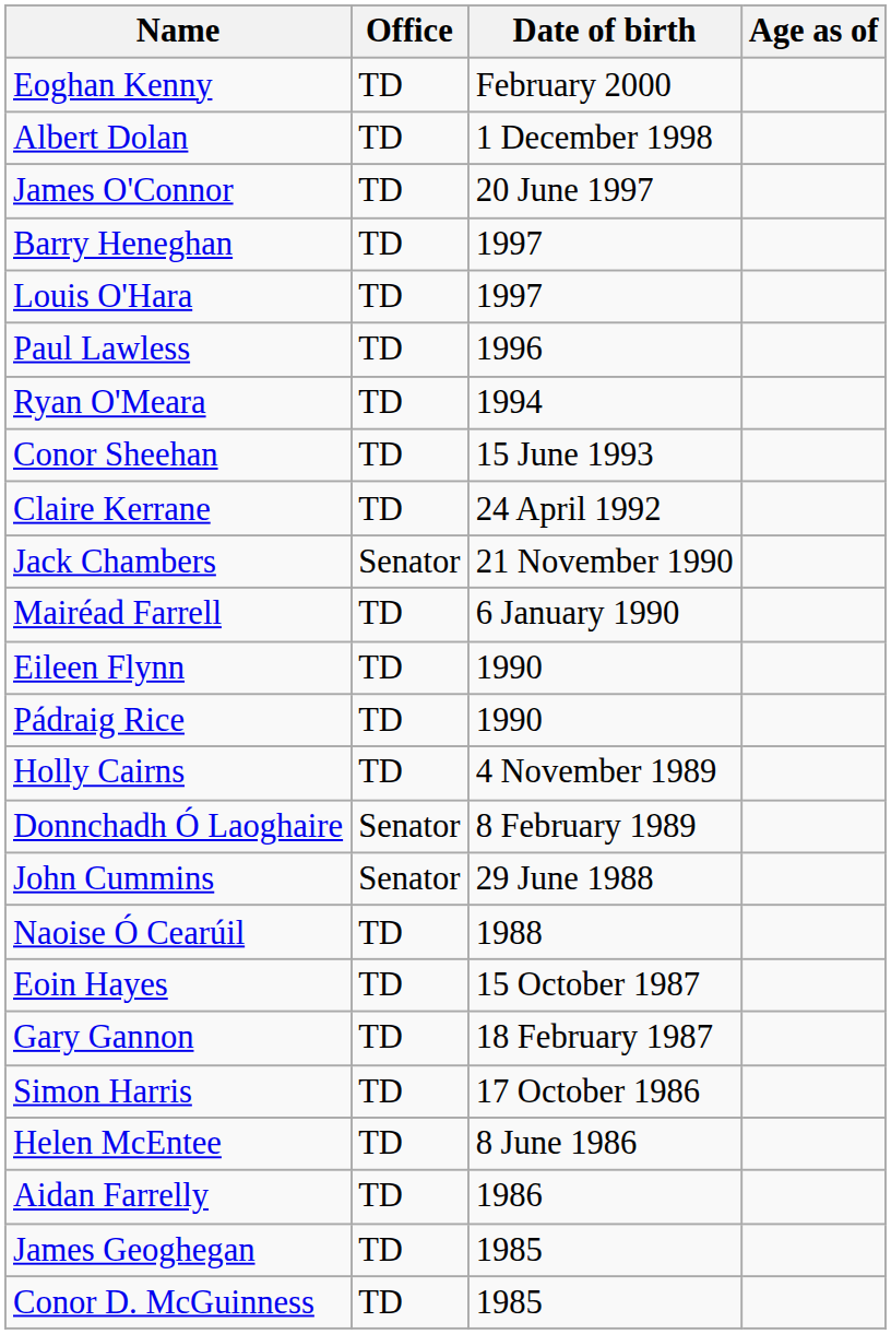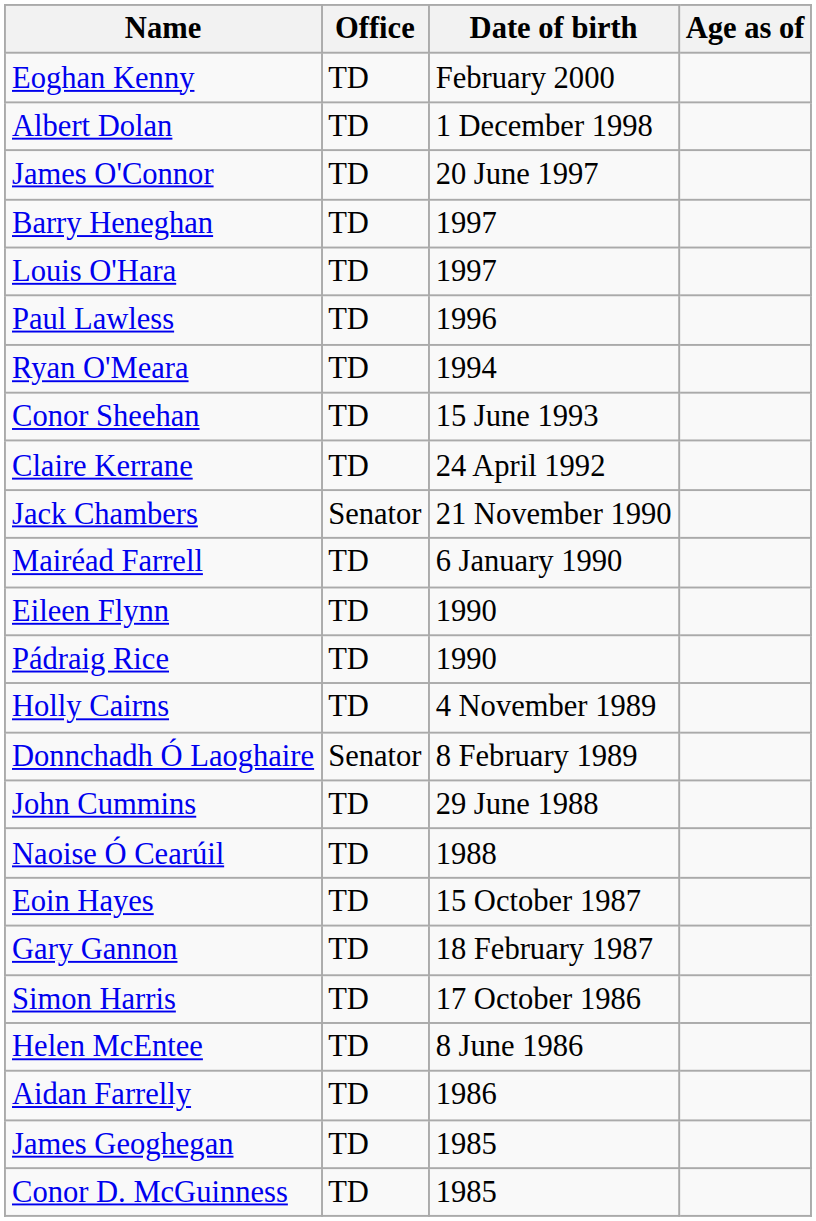John Cummins | Office: Senator -> TD
